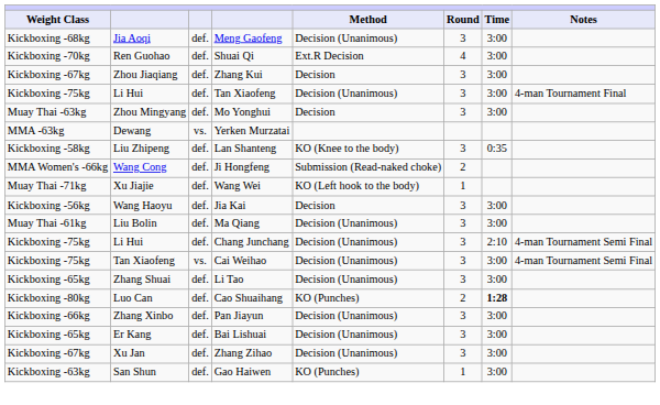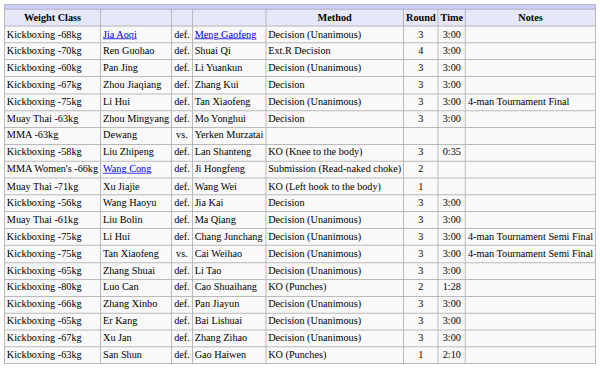+ row: Kickboxing -60kg | Pan Jing | def. | Li Yuankun | Decision (Unanimous) | 3 | 3:00
Chang Junchang | Time: 2:10 -> 3:00
Cao Shuaihang | Time: bold -> normal
Gao Haiwen | Time: 3:00 -> 2:10
